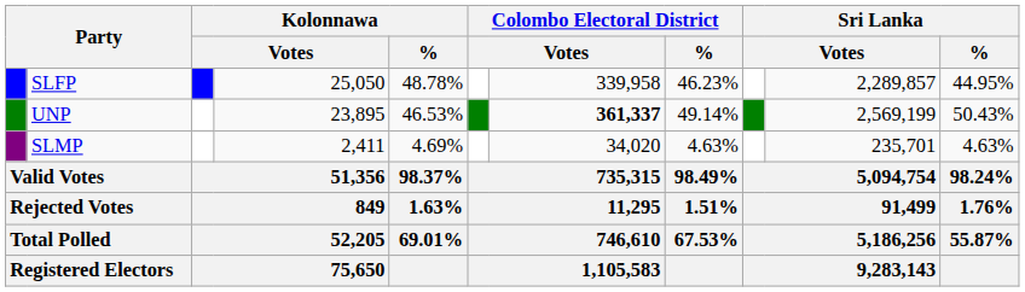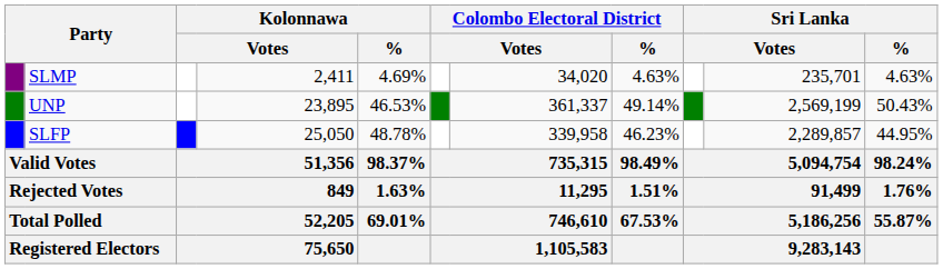rows swapped: SLFP <-> SLMP
UNP | column 7: bold -> normal
